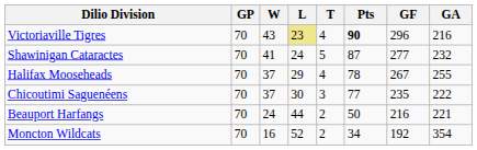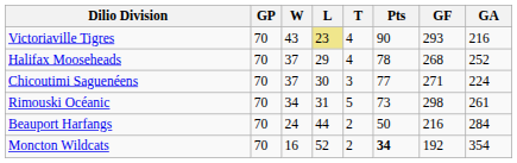Victoriaville Tigres | Pts: bold -> normal
Victoriaville Tigres | GF: 296 -> 293
- row: Shawinigan Cataractes | 70 | 41 | 24 | 5 | 87 | 277 | 232
Halifax Mooseheads | GF: 267 -> 268
Halifax Mooseheads | GA: 255 -> 252
Chicoutimi Saguenéens | GF: 235 -> 271
Chicoutimi Saguenéens | GA: 222 -> 224
+ row: Rimouski Océanic | 70 | 34 | 31 | 5 | 73 | 298 | 261
Beauport Harfangs | GA: 221 -> 284
Moncton Wildcats | Pts: normal -> bold
